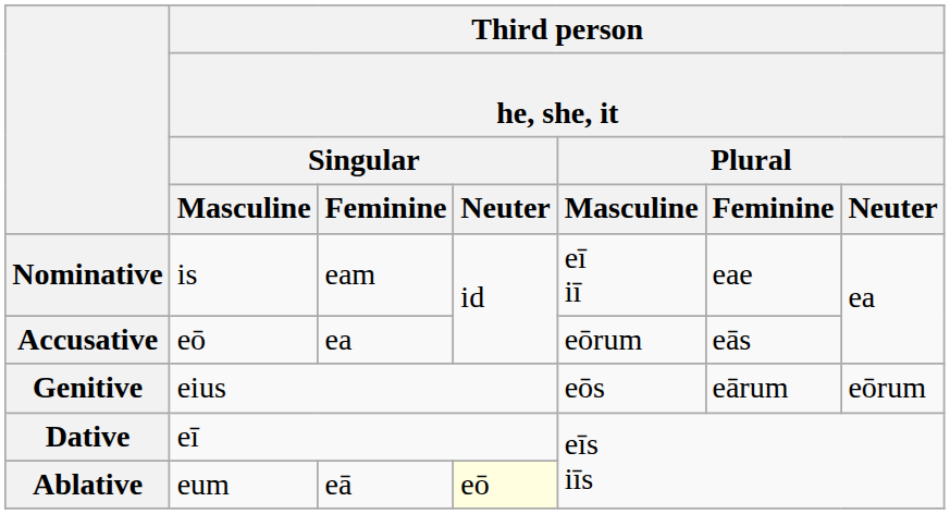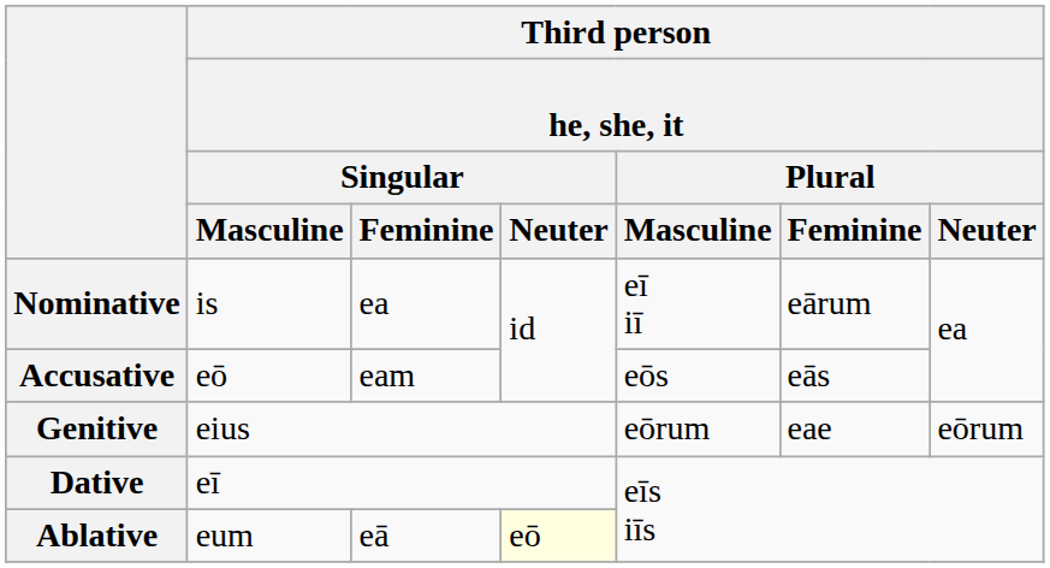Nominative | Third person / he, she, it / Singular / Feminine: eam -> ea
Nominative | Third person / he, she, it / Plural / Feminine: eae -> eārum
Accusative | Third person / he, she, it / Singular / Feminine: ea -> eam
Accusative | Third person / he, she, it / Plural / Masculine: eōrum -> eōs
Genitive | Third person / he, she, it / Plural / Masculine: eōs -> eōrum
Genitive | Third person / he, she, it / Plural / Feminine: eārum -> eae
